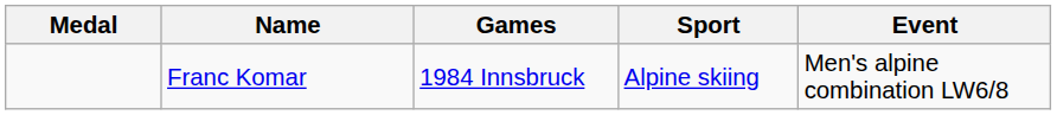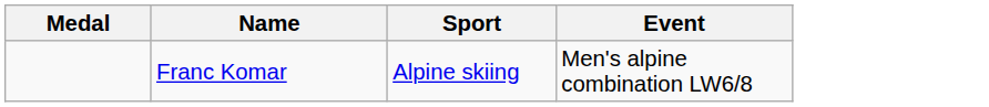- column: Games | 1984 Innsbruck
